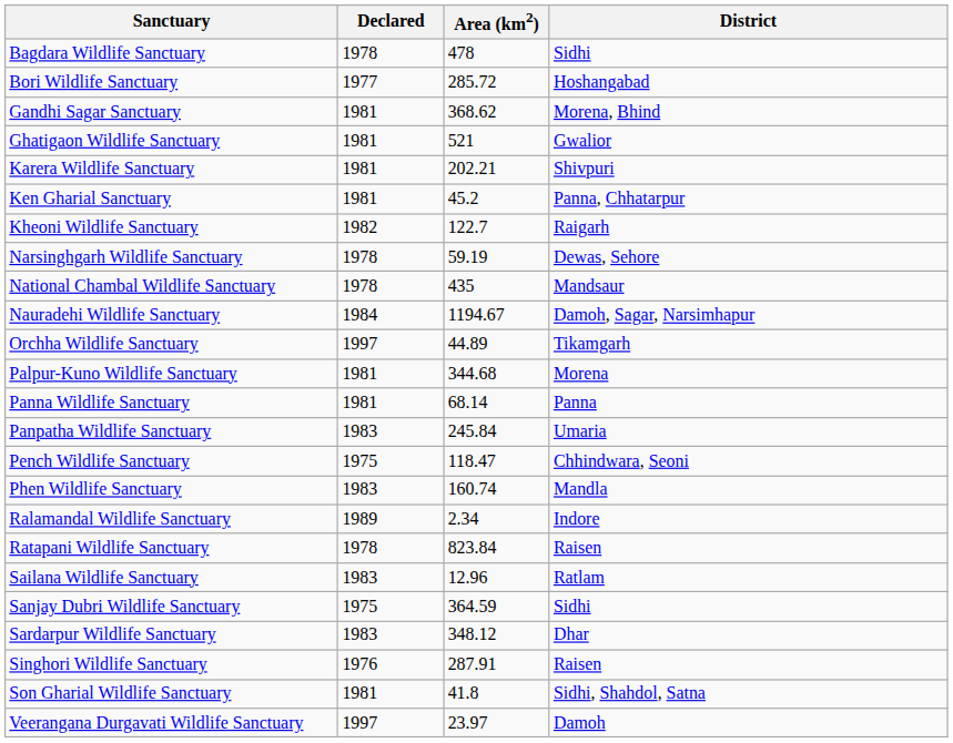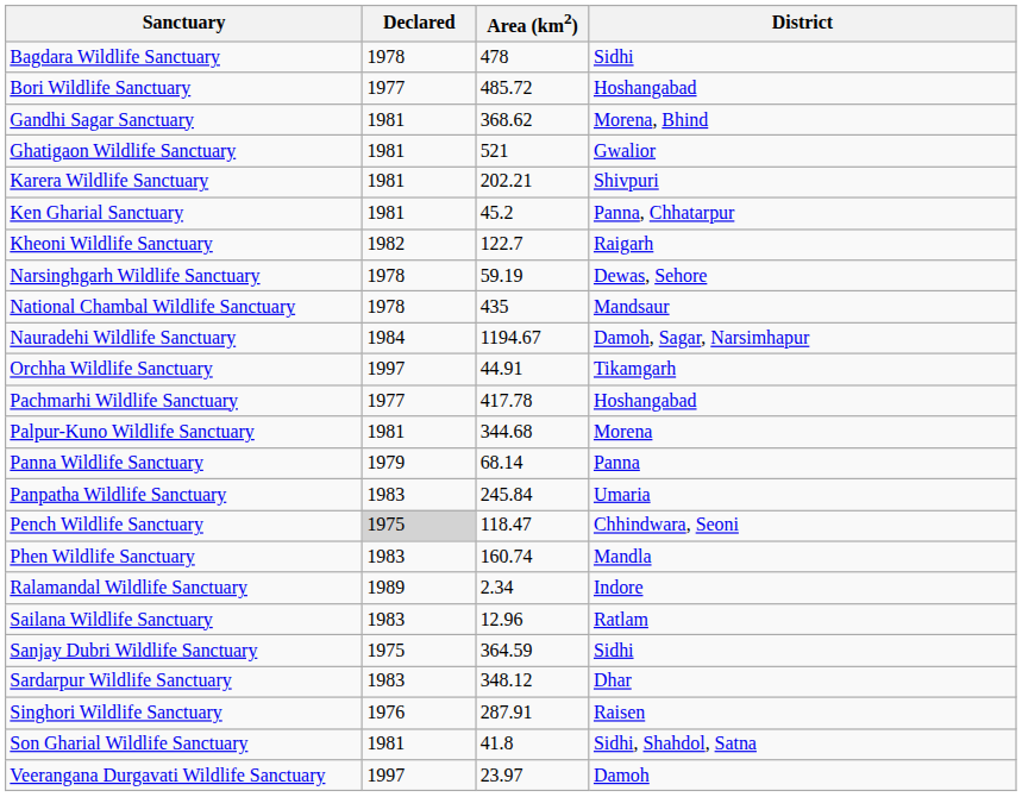Bori Wildlife Sanctuary | Area (km2): 285.72 -> 485.72
Orchha Wildlife Sanctuary | Area (km2): 44.89 -> 44.91
+ row: Pachmarhi Wildlife Sanctuary | 1977 | 417.78 | Hoshangabad
Panna Wildlife Sanctuary | Declared: 1981 -> 1979
Pench Wildlife Sanctuary | Declared: no background -> lightgrey background
- row: Ratapani Wildlife Sanctuary | 1978 | 823.84 | Raisen
